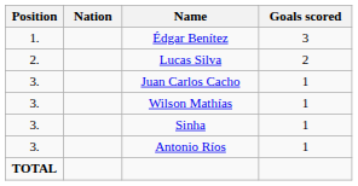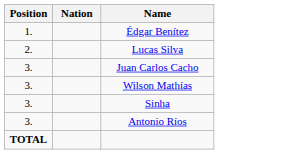- column: Goals scored | 3 | 2 | 1 | 1 | 1 | 1
